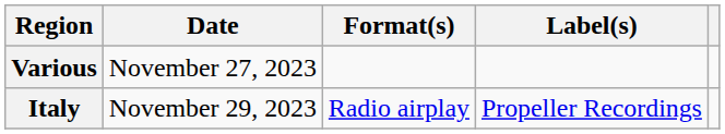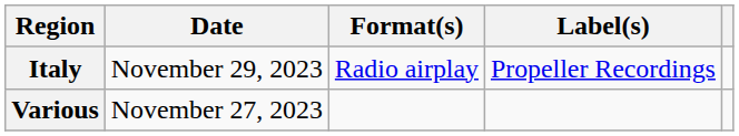rows swapped: Various <-> Italy
